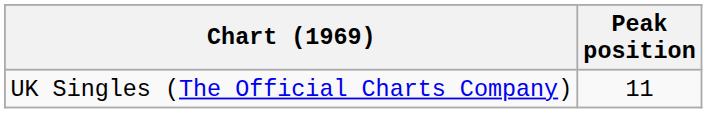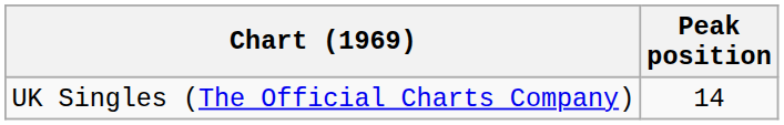UK Singles (The Official Charts Company) | Peak position: 11 -> 14
